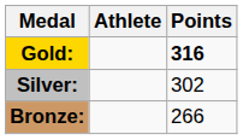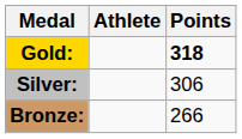Gold: | Points: 316 -> 318
Silver: | Points: 302 -> 306
